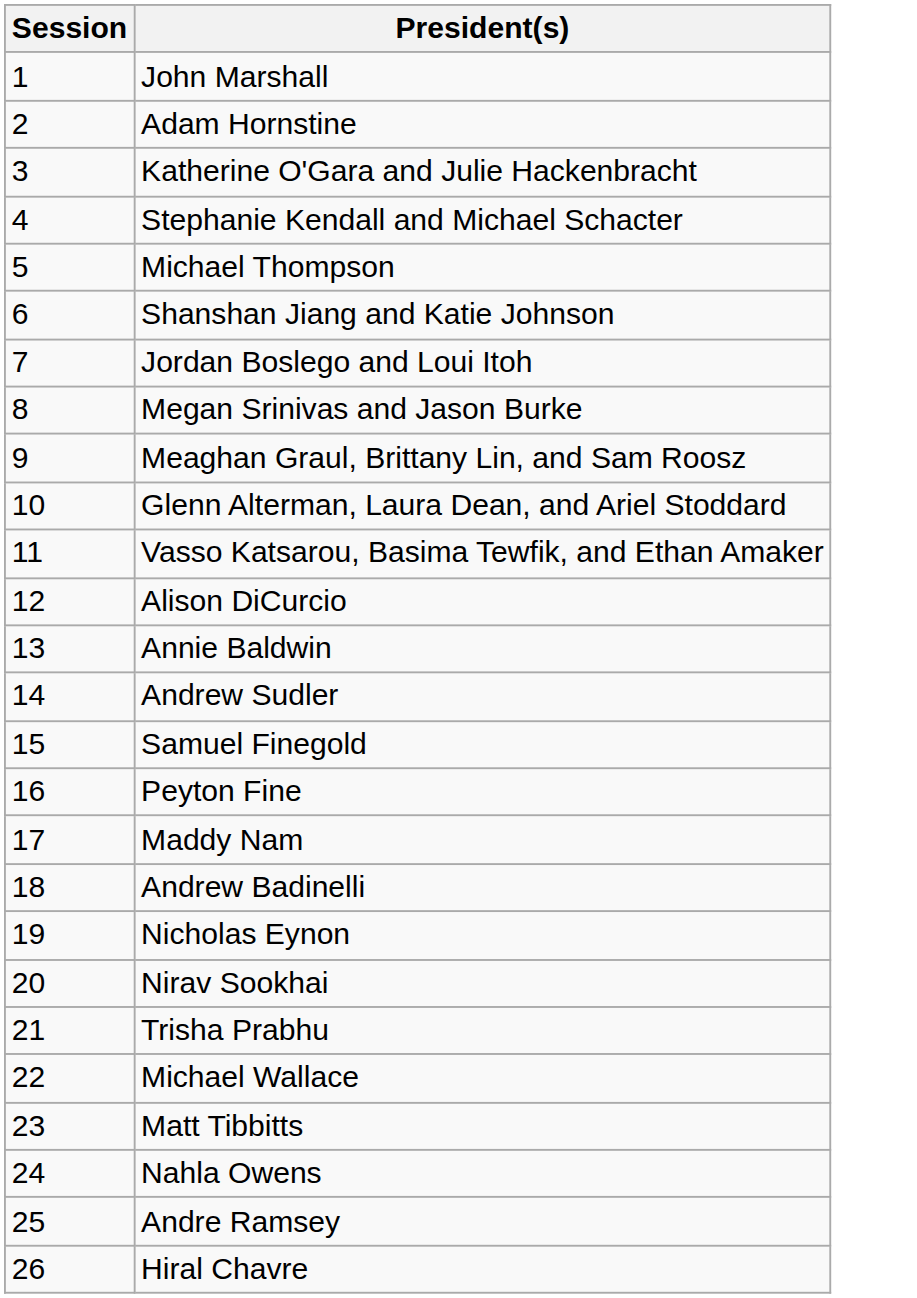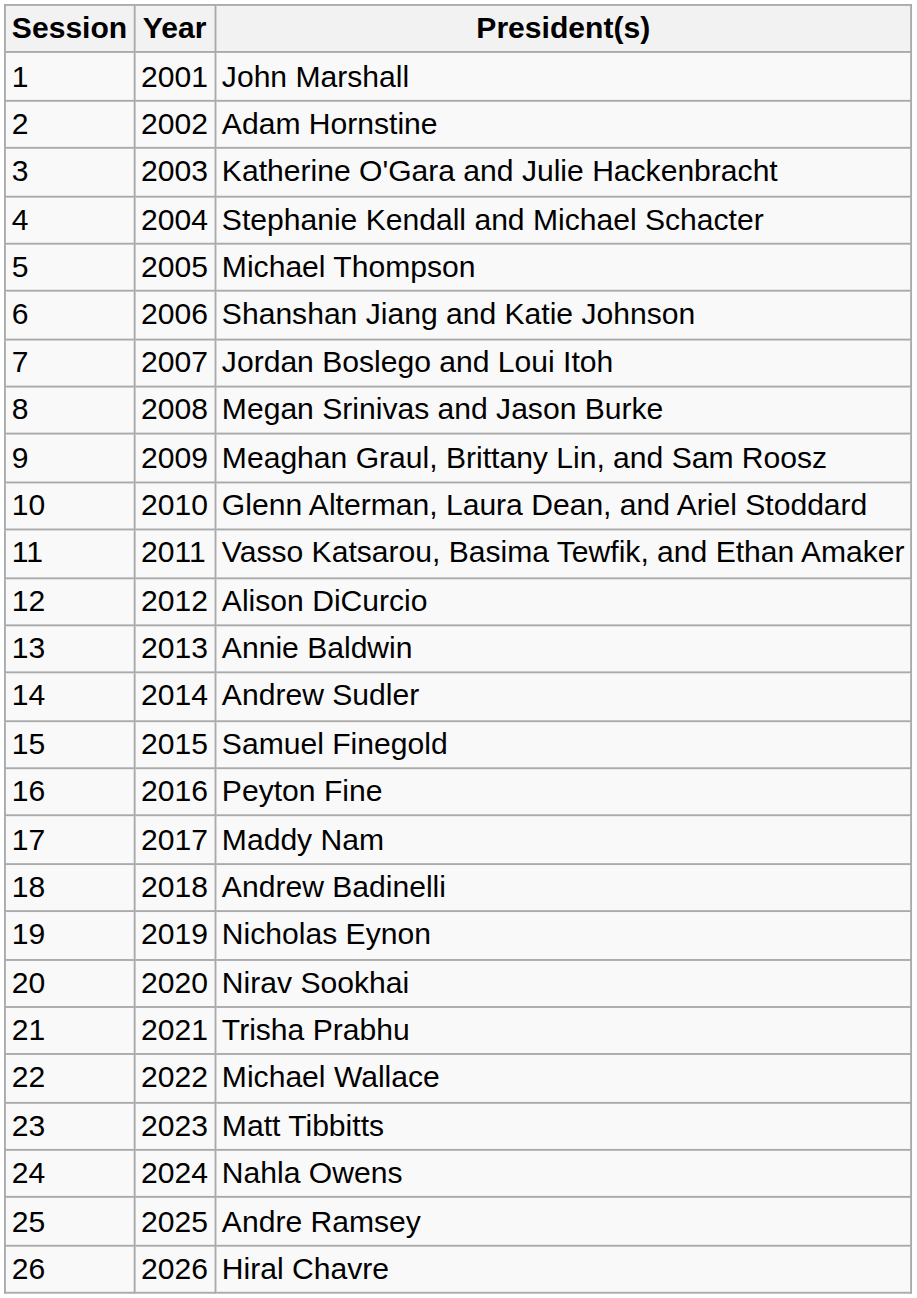+ column: Year | 2001 | 2002 | 2003 | 2004 | 2005 | 2006 | 2007 | 2008 | 2009 | 2010 | 2011 | 2012 | 2013 | 2014 | 2015 | 2016 | 2017 | 2018 | 2019 | 2020 | 2021 | 2022 | 2023 | 2024 | 2025 | 2026
